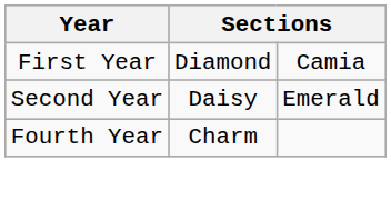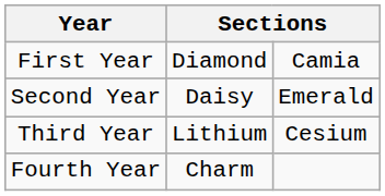+ row: Third Year | Lithium | Cesium
